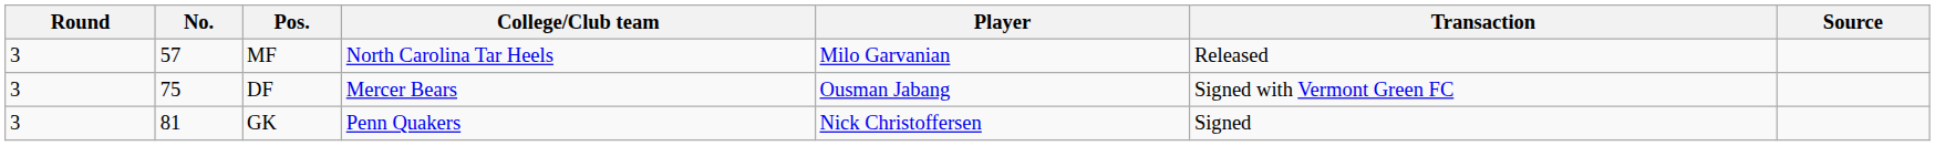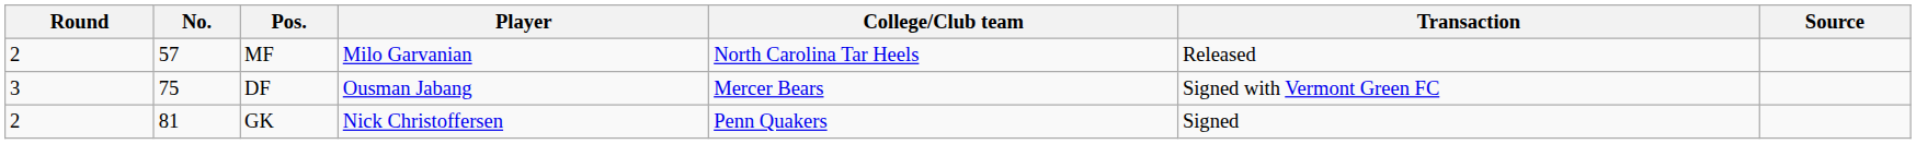columns swapped: Player <-> College/Club team
MF | Round: 3 -> 2
GK | Round: 3 -> 2
